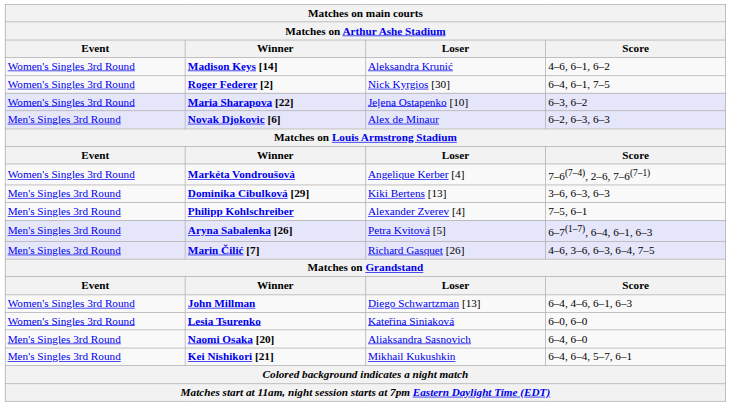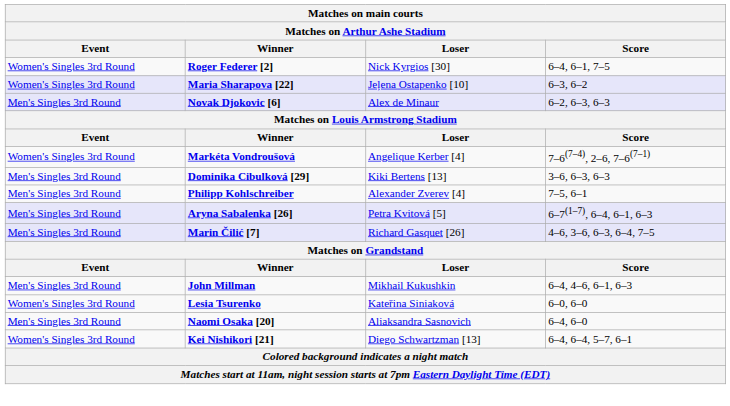- row: Women's Singles 3rd Round | Madison Keys [14] | Aleksandra Krunić | 4–6, 6–1, 6–2
John Millman | Event: Women's Singles 3rd Round -> Men's Singles 3rd Round
John Millman | Loser: Diego Schwartzman [13] -> Mikhail Kukushkin
Kei Nishikori [21] | Event: Men's Singles 3rd Round -> Women's Singles 3rd Round
Kei Nishikori [21] | Loser: Mikhail Kukushkin -> Diego Schwartzman [13]
